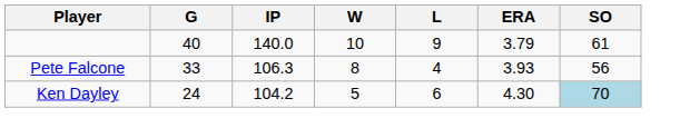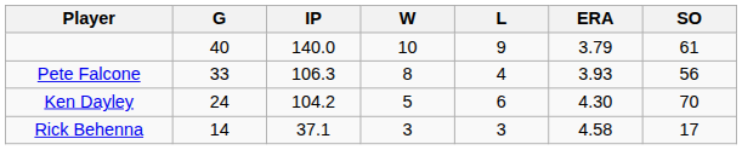Ken Dayley | SO: lightblue background -> no background
+ row: Rick Behenna | 14 | 37.1 | 3 | 3 | 4.58 | 17
